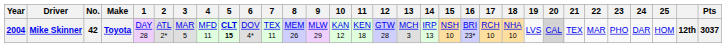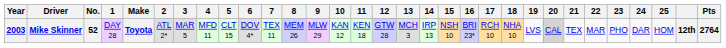columns swapped: Make <-> 1
Mike Skinner | Year: 2004 -> 2003
Mike Skinner | No.: 42 -> 52
Mike Skinner | 5: bold -> normal
Mike Skinner | Pts: 3037 -> 2764
